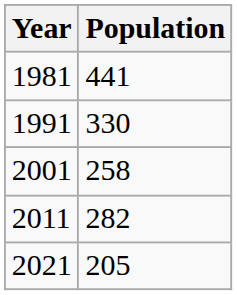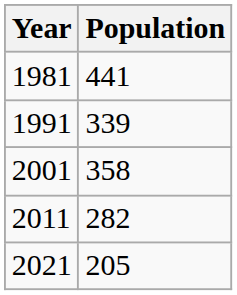1991 | Population: 330 -> 339
2001 | Population: 258 -> 358
